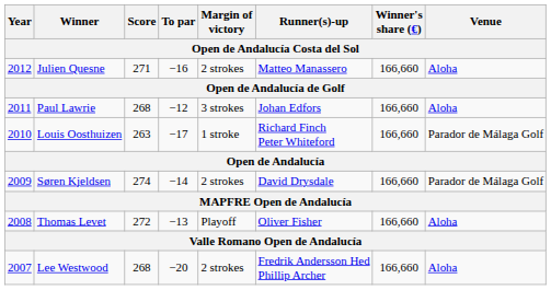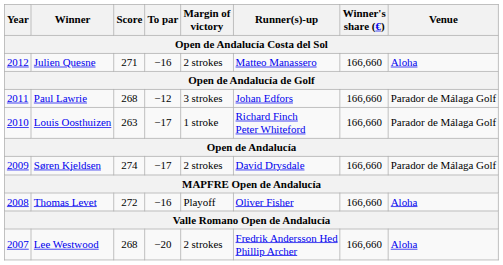Paul Lawrie | Venue: Aloha -> Parador de Málaga Golf
Søren Kjeldsen | To par: −14 -> −17
Thomas Levet | To par: −13 -> −16
